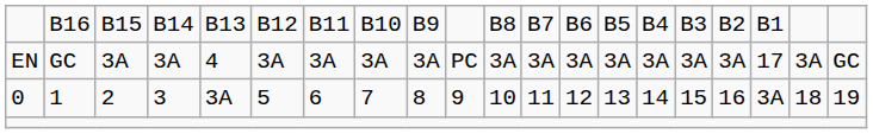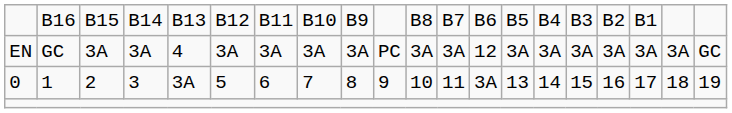EN | column 13: 3A -> 12
EN | column 18: 17 -> 3A
0 | column 13: 12 -> 3A
0 | column 18: 3A -> 17
